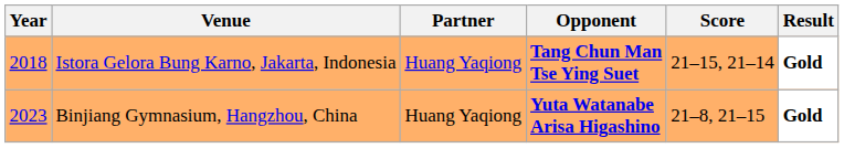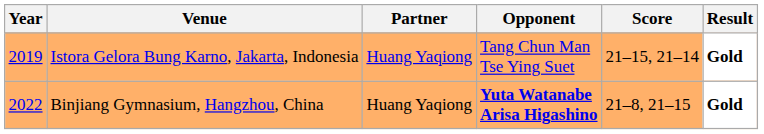Istora Gelora Bung Karno, Jakarta, Indonesia | Year: 2018 -> 2019
Istora Gelora Bung Karno, Jakarta, Indonesia | Opponent: bold -> normal
Binjiang Gymnasium, Hangzhou, China | Year: 2023 -> 2022
